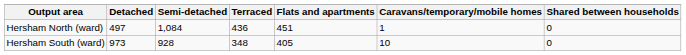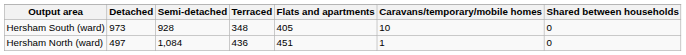rows swapped: Hersham North (ward) <-> Hersham South (ward)
